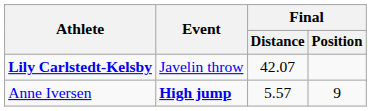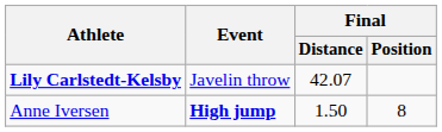Anne Iversen | Final / Distance: 5.57 -> 1.50
Anne Iversen | Final / Position: 9 -> 8
